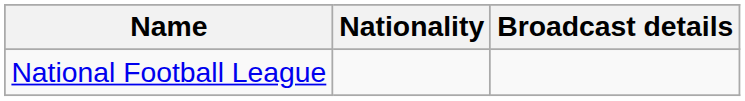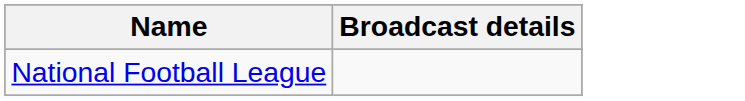- column: Nationality
